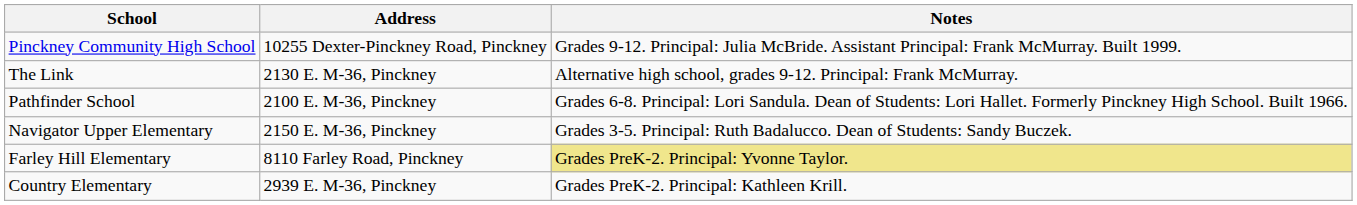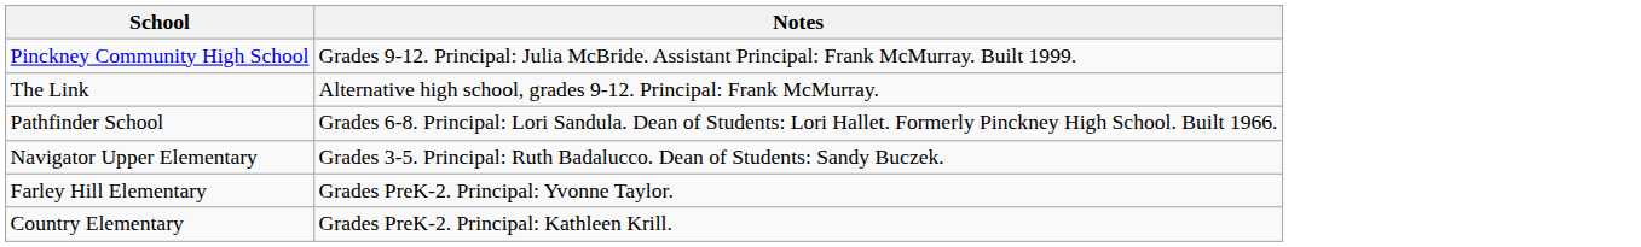- column: Address | 10255 Dexter-Pinckney Road, Pinckney | 2130 E. M-36, Pinckney | 2100 E. M-36, Pinckney | 2150 E. M-36, Pinckney | 8110 Farley Road, Pinckney | 2939 E. M-36, Pinckney
Farley Hill Elementary | Notes: khaki background -> no background
